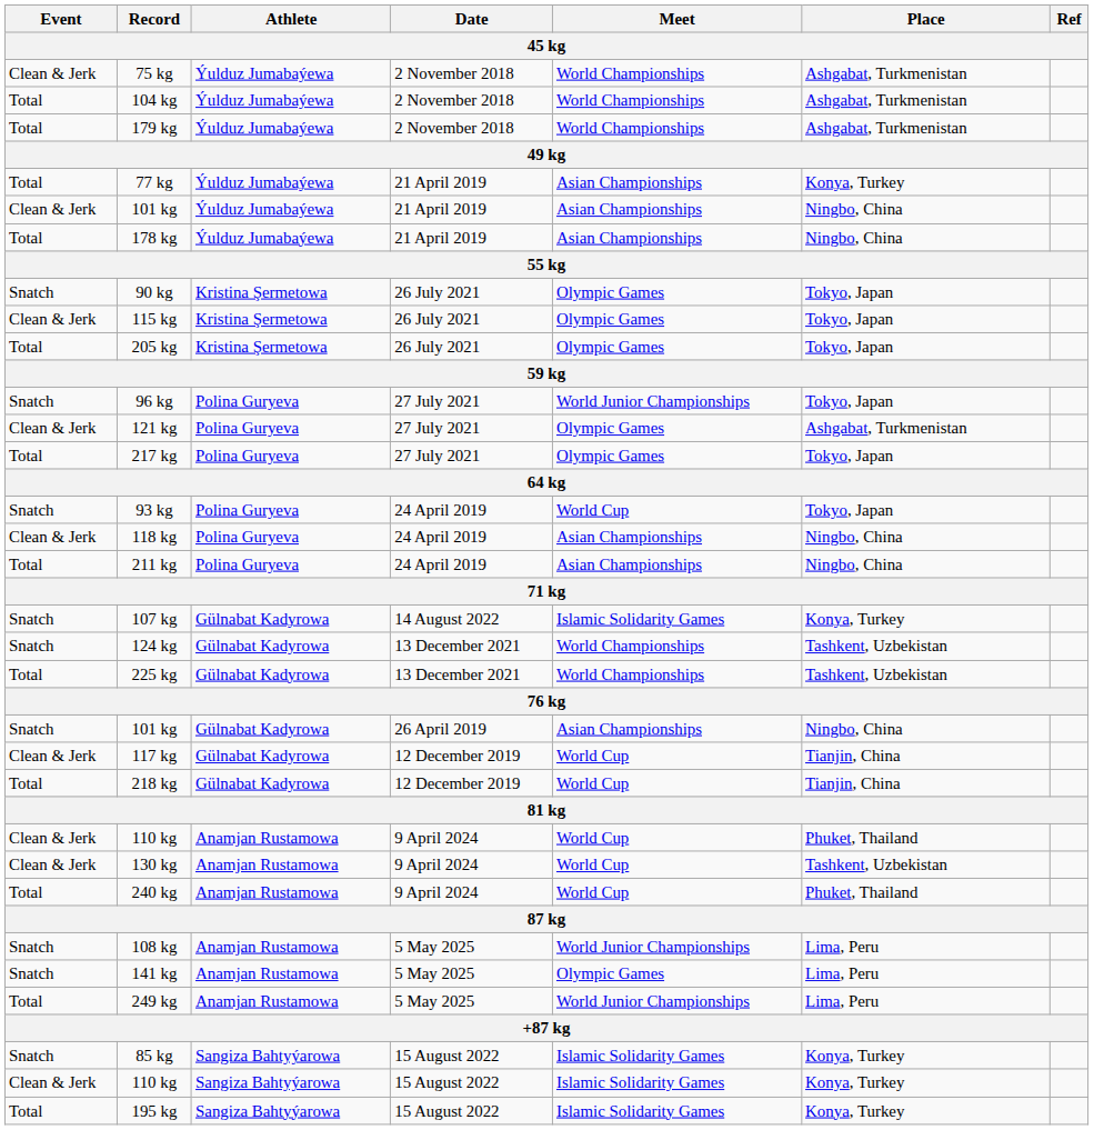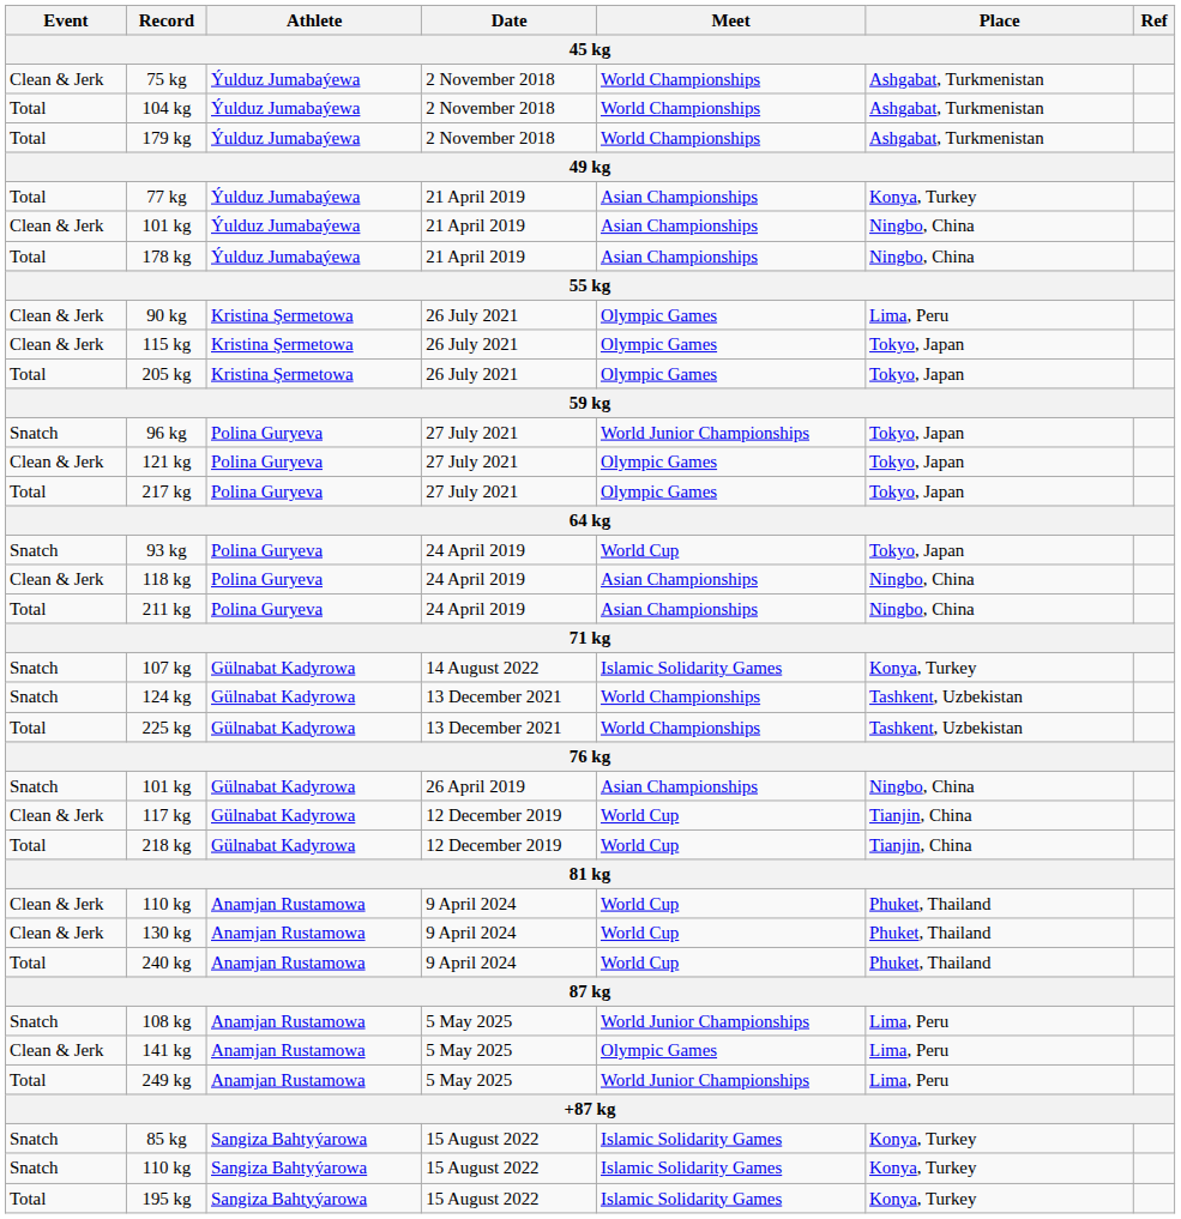90 kg | Event: Snatch -> Clean & Jerk
90 kg | Place: Tokyo, Japan -> Lima, Peru
121 kg | Place: Ashgabat, Turkmenistan -> Tokyo, Japan
130 kg | Place: Tashkent, Uzbekistan -> Phuket, Thailand
141 kg | Event: Snatch -> Clean & Jerk
110 kg / 15 August 2022 | Event: Clean & Jerk -> Snatch
